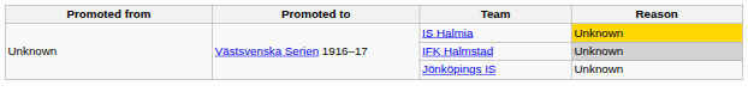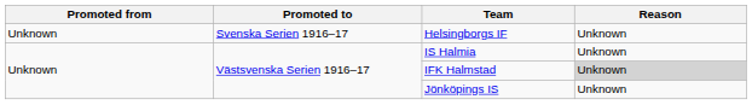+ row: Unknown | Svenska Serien 1916–17 | Helsingborgs IF | Unknown
IS Halmia | Reason: gold background -> no background
